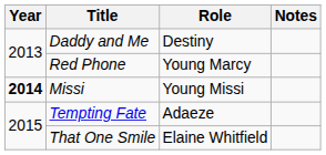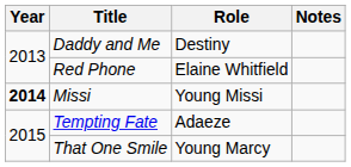Red Phone | Role: Young Marcy -> Elaine Whitfield
That One Smile | Role: Elaine Whitfield -> Young Marcy
